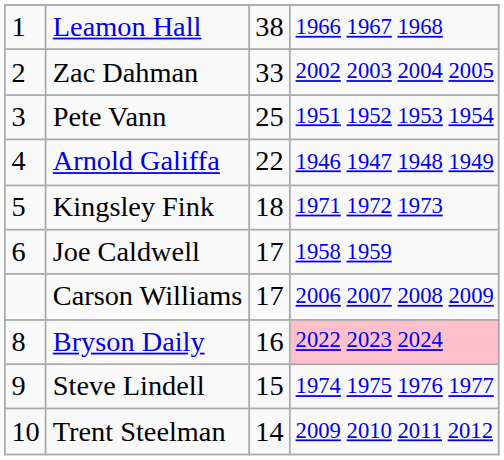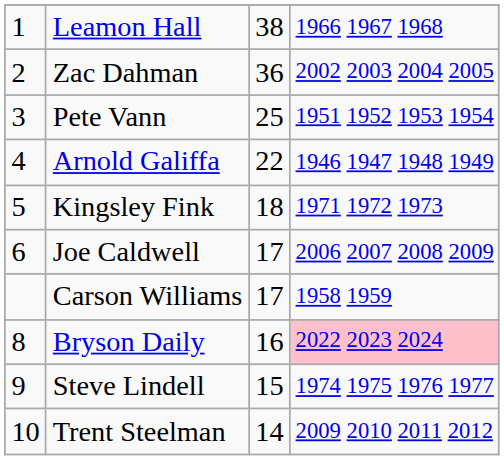Zac Dahman | column 3: 33 -> 36
Joe Caldwell | column 4: 1958 1959 -> 2006 2007 2008 2009
Carson Williams | column 4: 2006 2007 2008 2009 -> 1958 1959
